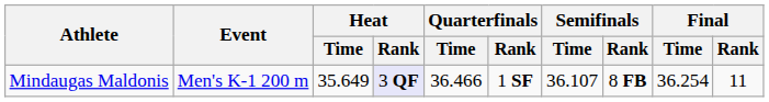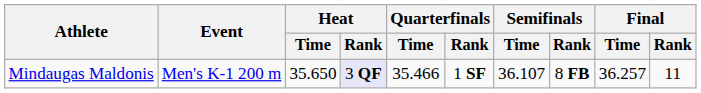Mindaugas Maldonis | Heat / Time: 35.649 -> 35.650
Mindaugas Maldonis | Quarterfinals / Time: 36.466 -> 35.466
Mindaugas Maldonis | Final / Time: 36.254 -> 36.257
